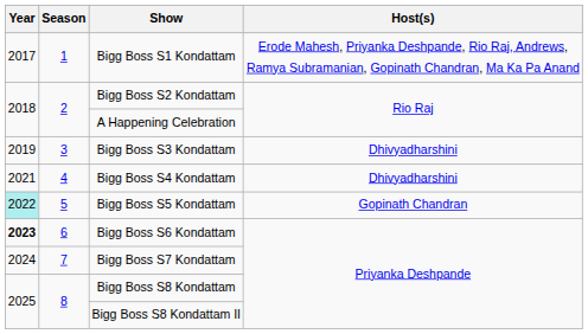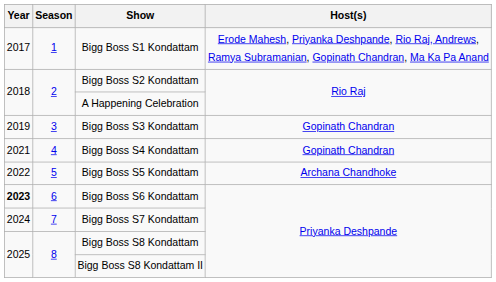Bigg Boss S3 Kondattam | Host(s): Dhivyadharshini -> Gopinath Chandran
Bigg Boss S4 Kondattam | Host(s): Dhivyadharshini -> Gopinath Chandran
Bigg Boss S5 Kondattam | Year: paleturquoise background -> no background
Bigg Boss S5 Kondattam | Host(s): Gopinath Chandran -> Archana Chandhoke
